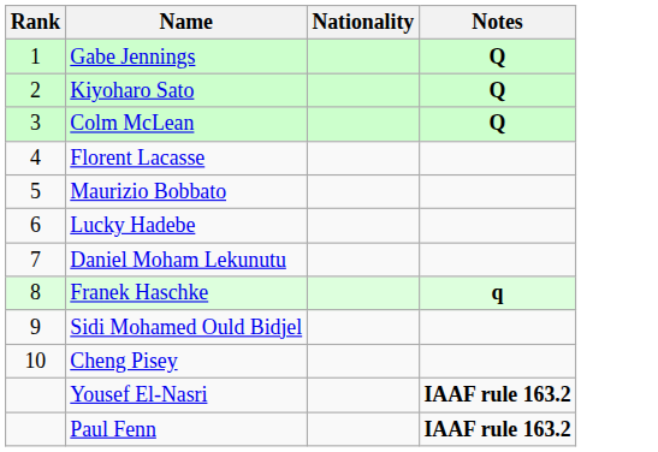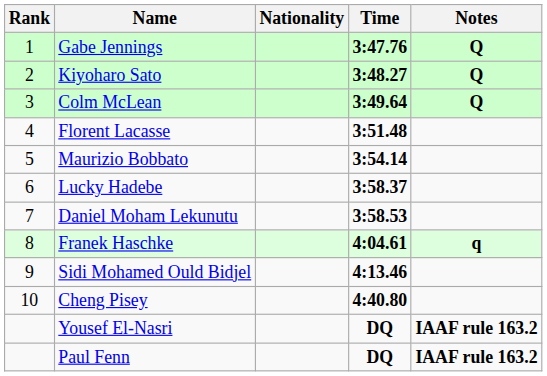+ column: Time | 3:47.76 | 3:48.27 | 3:49.64 | 3:51.48 | 3:54.14 | 3:58.37 | 3:58.53 | 4:04.61 | 4:13.46 | 4:40.80 | DQ | DQ
